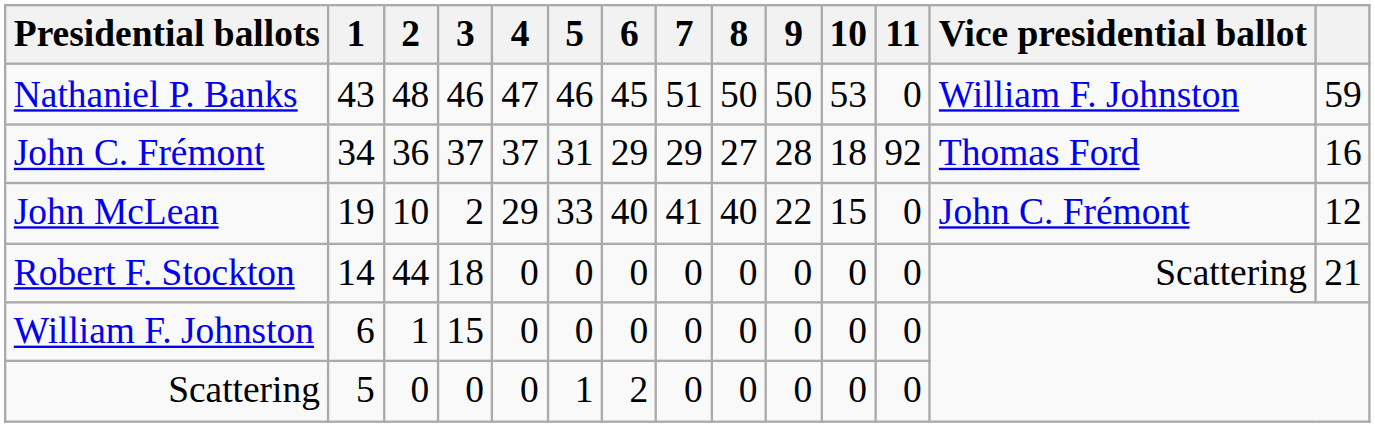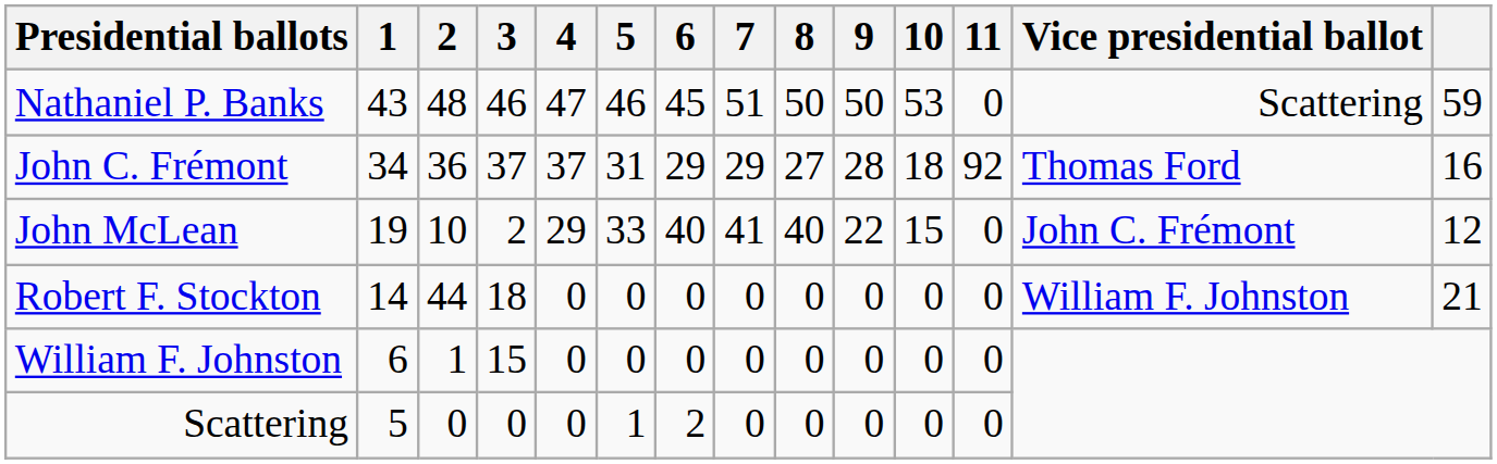Nathaniel P. Banks | Vice presidential ballot: William F. Johnston -> Scattering
Robert F. Stockton | Vice presidential ballot: Scattering -> William F. Johnston
